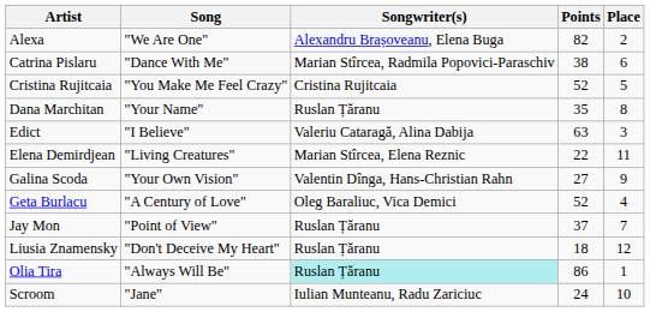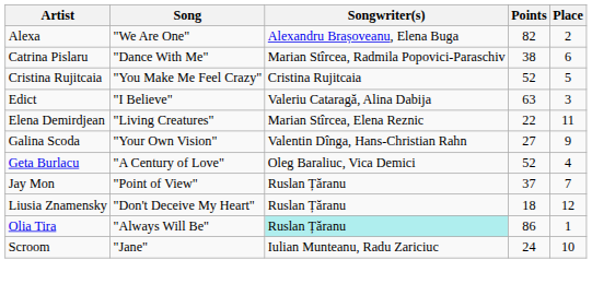- row: Dana Marchitan | "Your Name" | Ruslan Țăranu | 35 | 8
